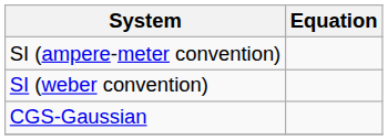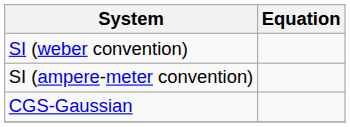rows swapped: SI (weber convention) <-> SI (ampere-meter convention)
